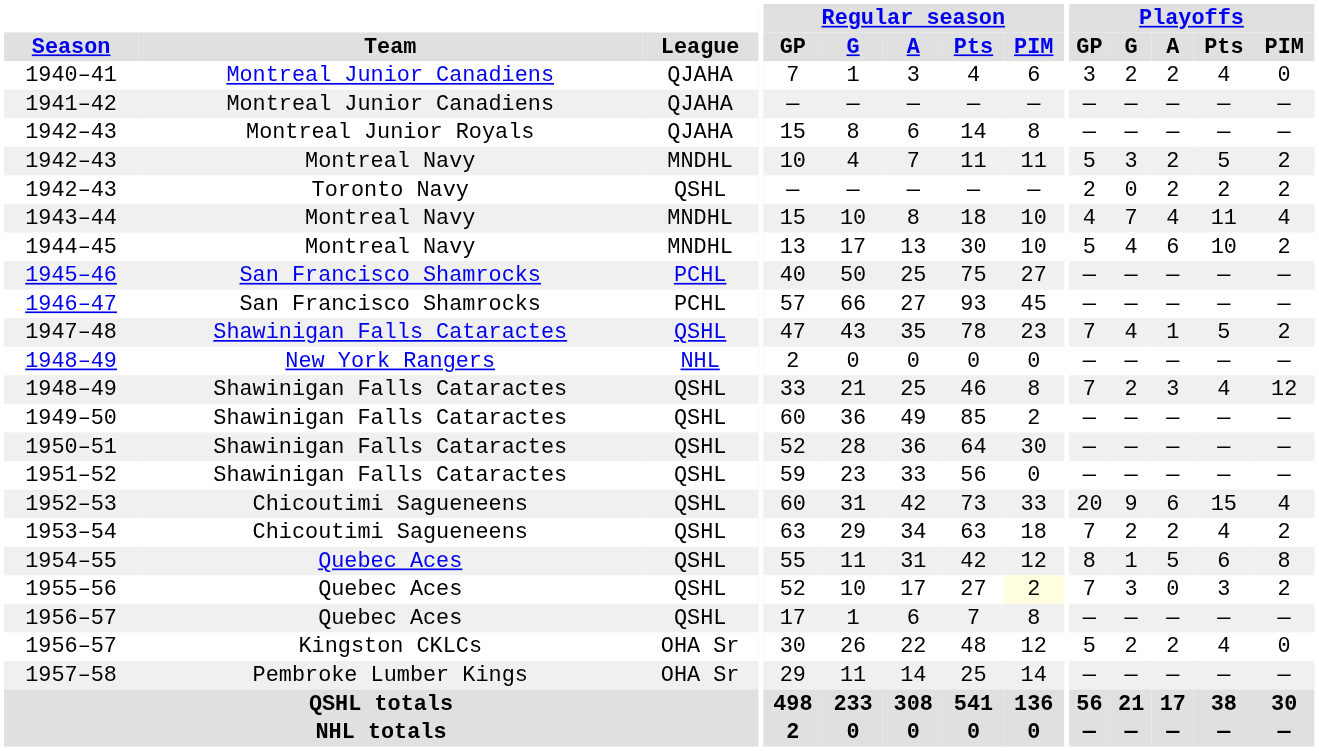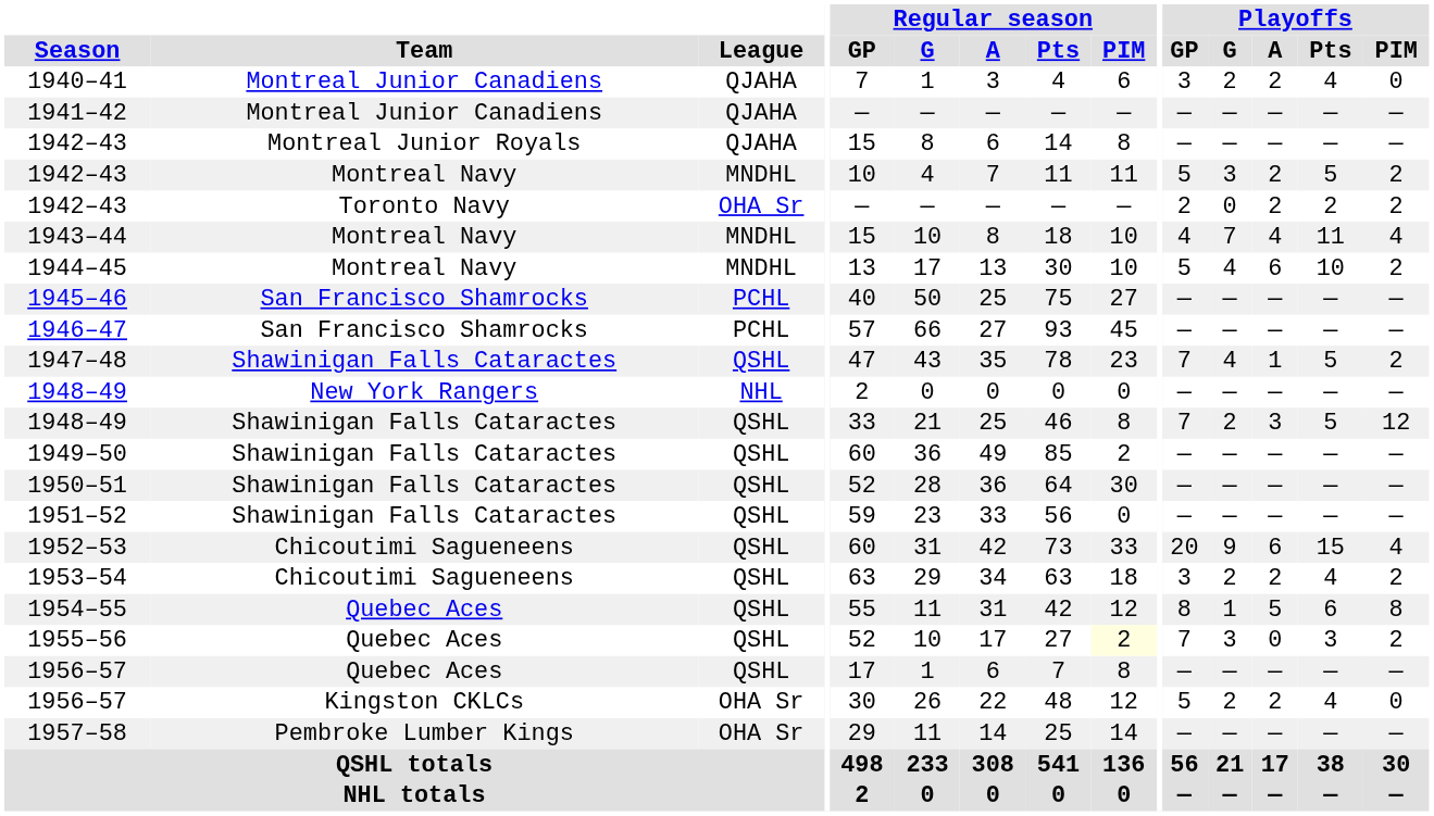1942–43 / Toronto Navy | League: QSHL -> OHA Sr
1948–49 / Shawinigan Falls Cataractes | Playoffs / Pts: 4 -> 5
1953–54 | Playoffs / GP: 7 -> 3
